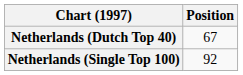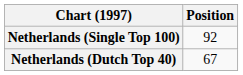rows swapped: Netherlands (Dutch Top 40) <-> Netherlands (Single Top 100)
